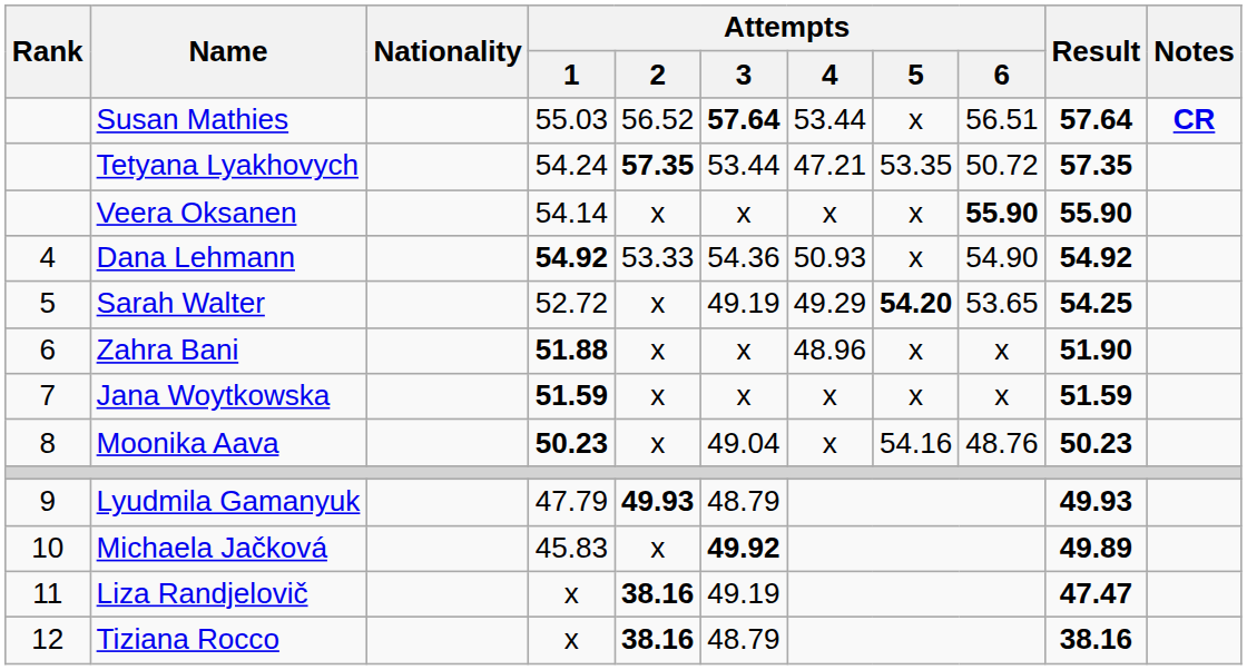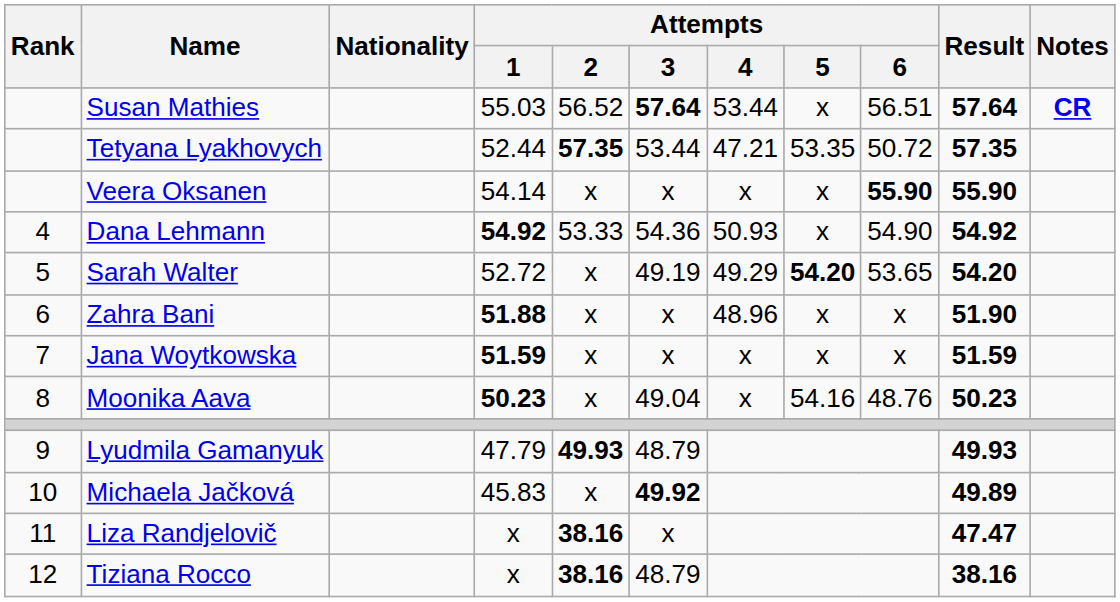Tetyana Lyakhovych | Attempts / 1: 54.24 -> 52.44
Sarah Walter | Result: 54.25 -> 54.20
Liza Randjelovič | Attempts / 3: 49.19 -> x
